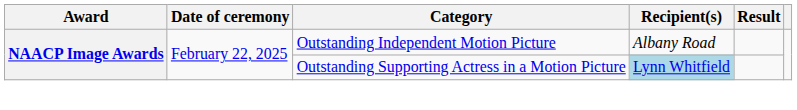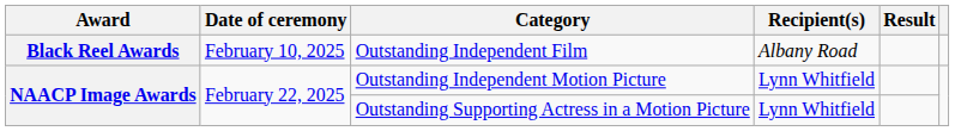+ row: Black Reel Awards | February 10, 2025 | Outstanding Independent Film | Albany Road
Outstanding Independent Motion Picture | Recipient(s): Albany Road -> Lynn Whitfield
Outstanding Supporting Actress in a Motion Picture | Recipient(s): lightblue background -> no background
